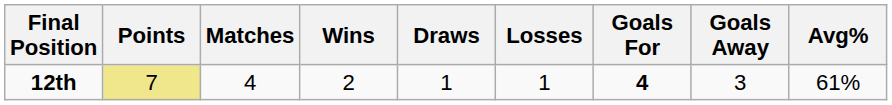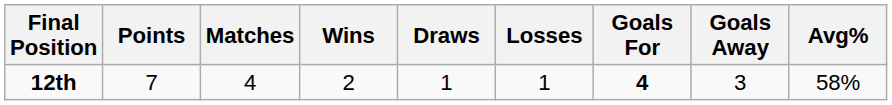12th | Points: khaki background -> no background
12th | Avg%: 61% -> 58%
